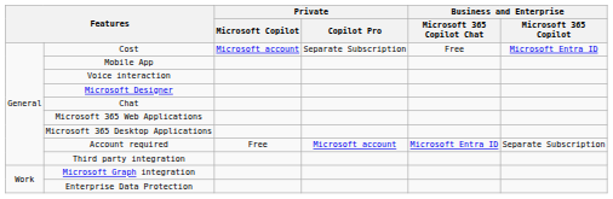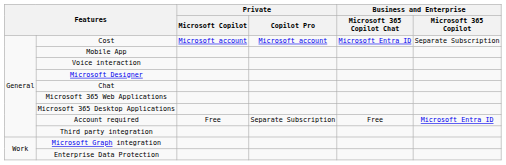Cost | Private / Copilot Pro: Separate Subscription -> Microsoft account
Cost | Business and Enterprise / Microsoft 365 Copilot Chat: Free -> Microsoft Entra ID
Cost | Business and Enterprise / Microsoft 365 Copilot: Microsoft Entra ID -> Separate Subscription
Account required | Private / Copilot Pro: Microsoft account -> Separate Subscription
Account required | Business and Enterprise / Microsoft 365 Copilot Chat: Microsoft Entra ID -> Free
Account required | Business and Enterprise / Microsoft 365 Copilot: Separate Subscription -> Microsoft Entra ID
